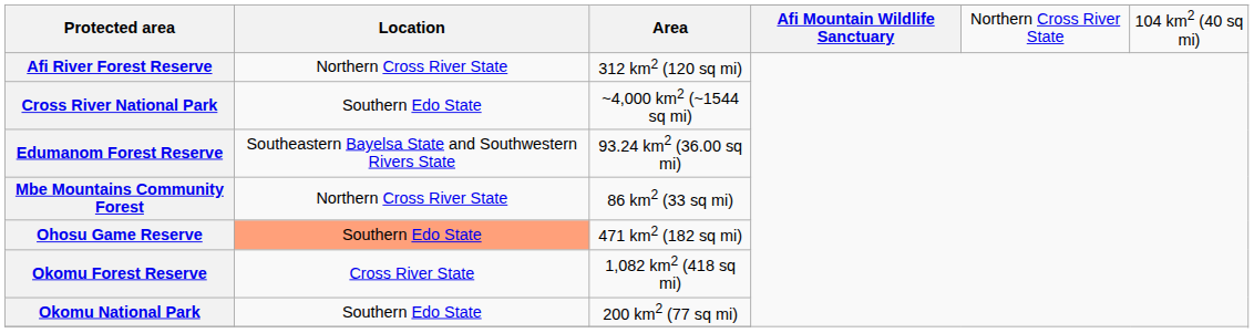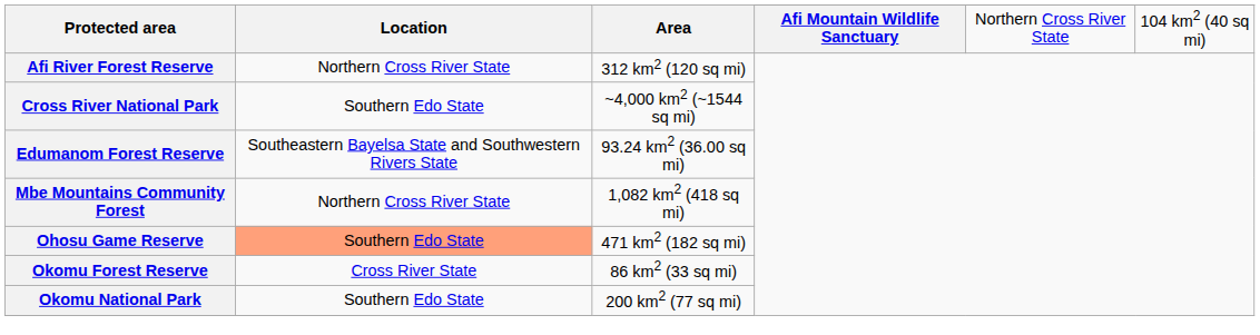Mbe Mountains Community Forest | Area: 86 km2 (33 sq mi) -> 1,082 km2 (418 sq mi)
Okomu Forest Reserve | Area: 1,082 km2 (418 sq mi) -> 86 km2 (33 sq mi)
